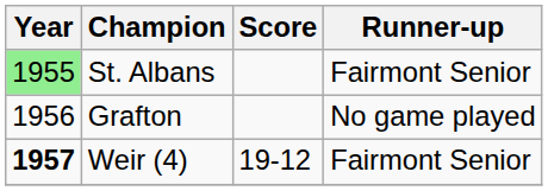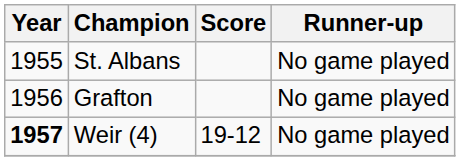St. Albans | Year: lightgreen background -> no background
St. Albans | Runner-up: Fairmont Senior -> No game played
Weir (4) | Runner-up: Fairmont Senior -> No game played
